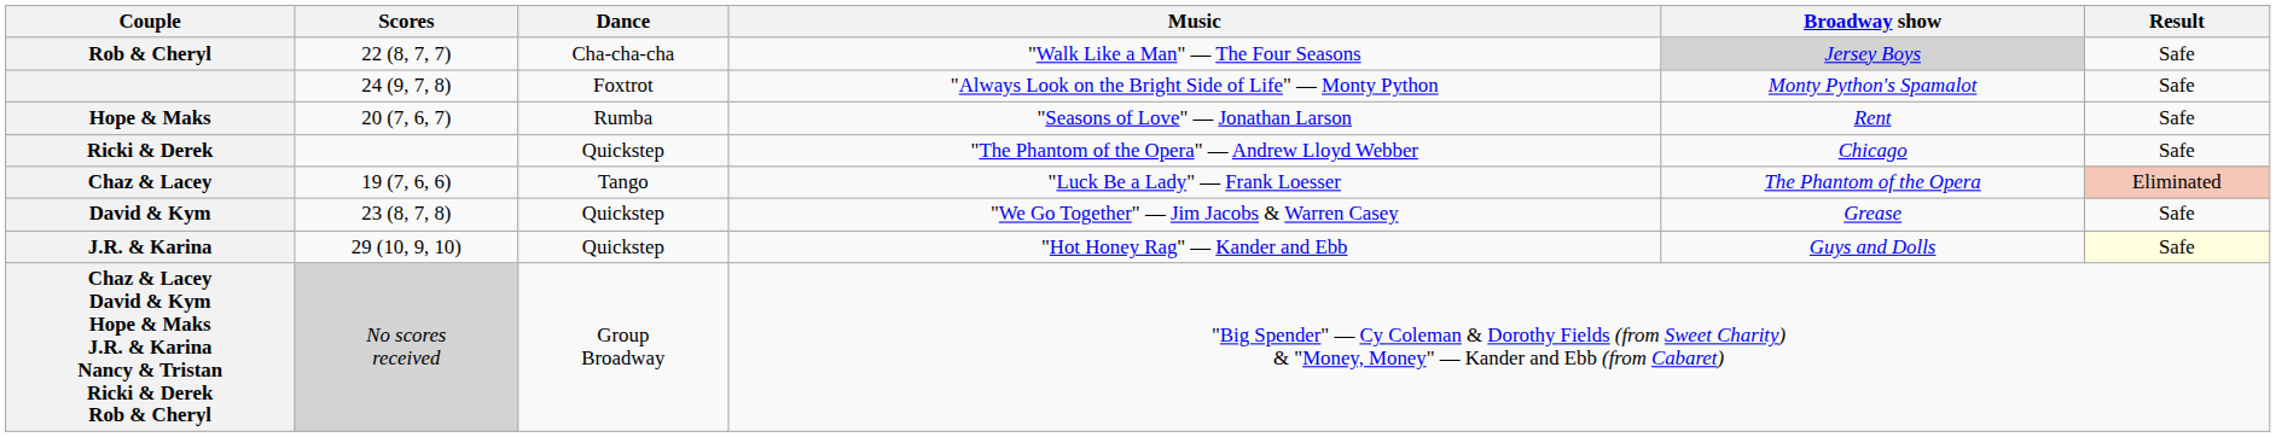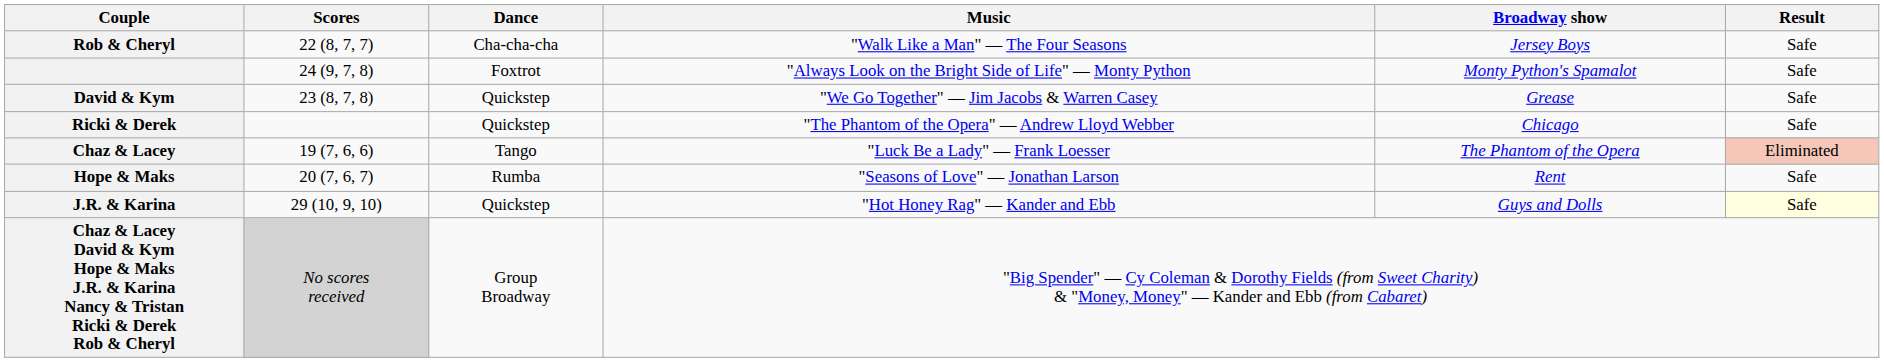Rob & Cheryl | Broadway show: lightgrey background -> no background
rows swapped: David & Kym <-> Hope & Maks
